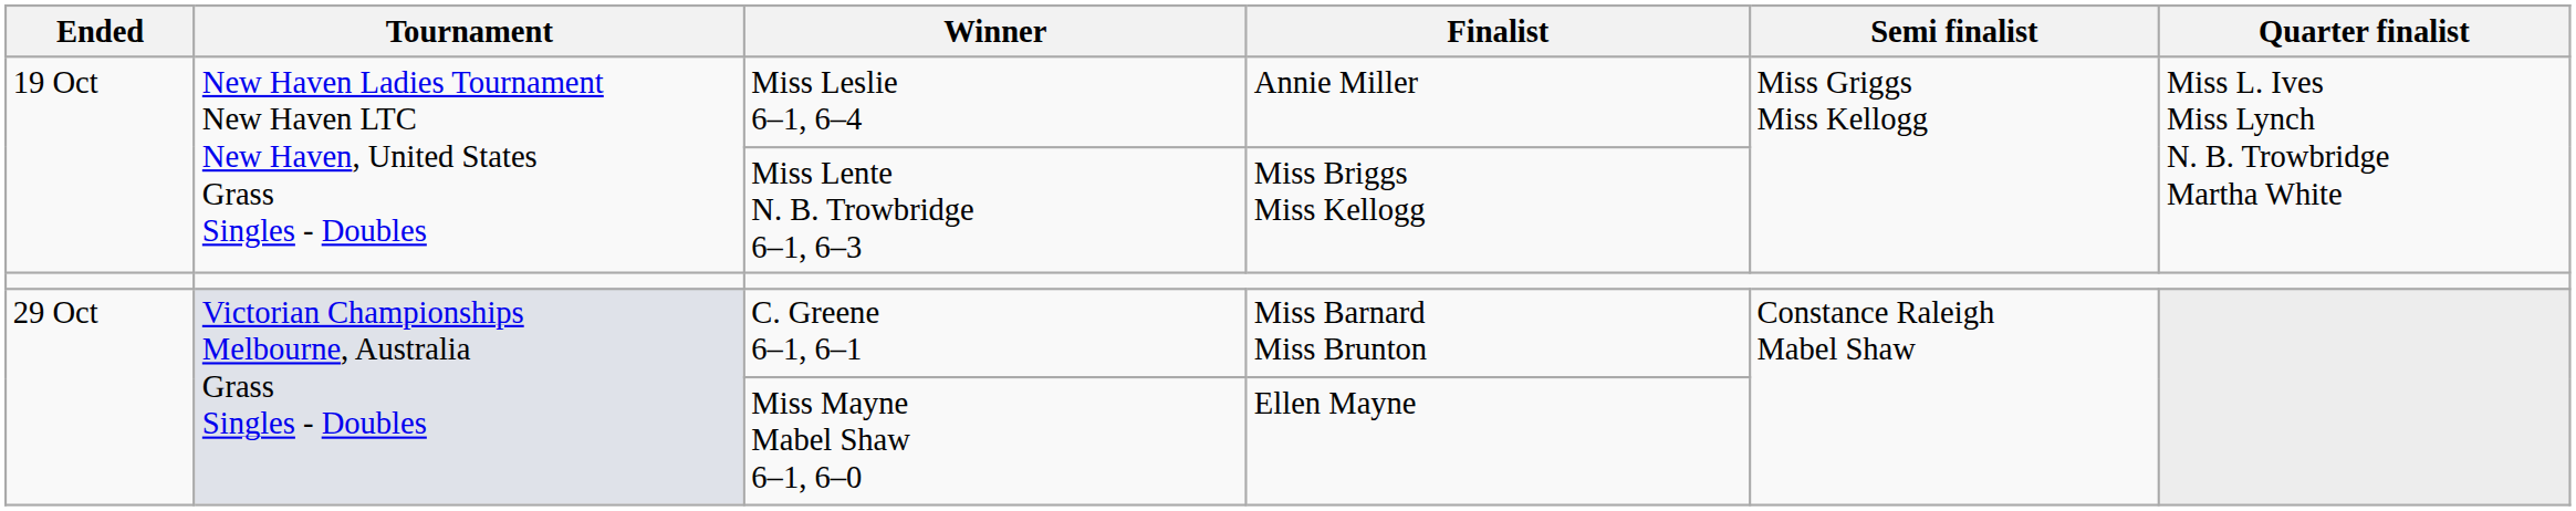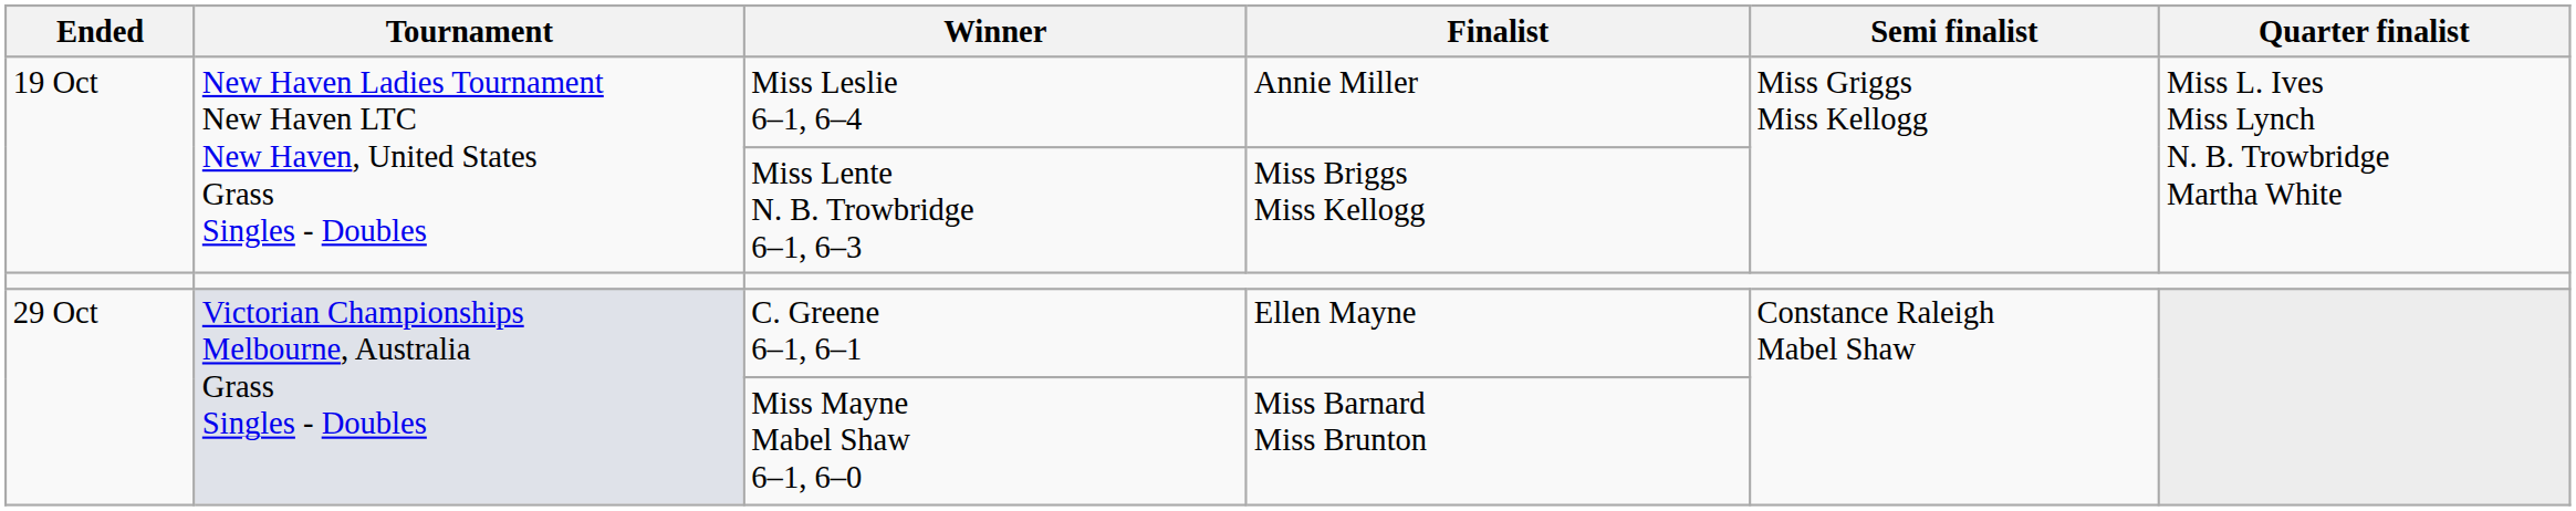C. Greene 6–1, 6–1 | Finalist: Miss Barnard Miss Brunton -> Ellen Mayne
Miss Mayne Mabel Shaw 6–1, 6–0 | Finalist: Ellen Mayne -> Miss Barnard Miss Brunton
